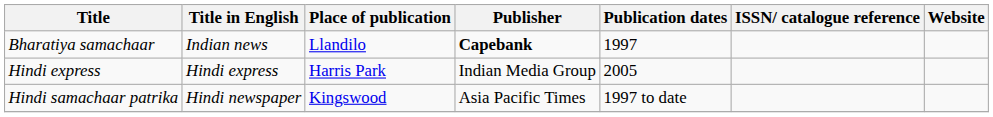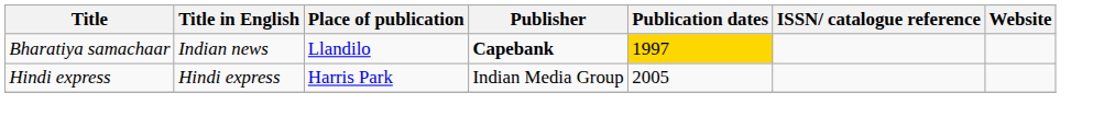Bharatiya samachaar | Publication dates: no background -> gold background
- row: Hindi samachaar patrika | Hindi newspaper | Kingswood | Asia Pacific Times | 1997 to date
